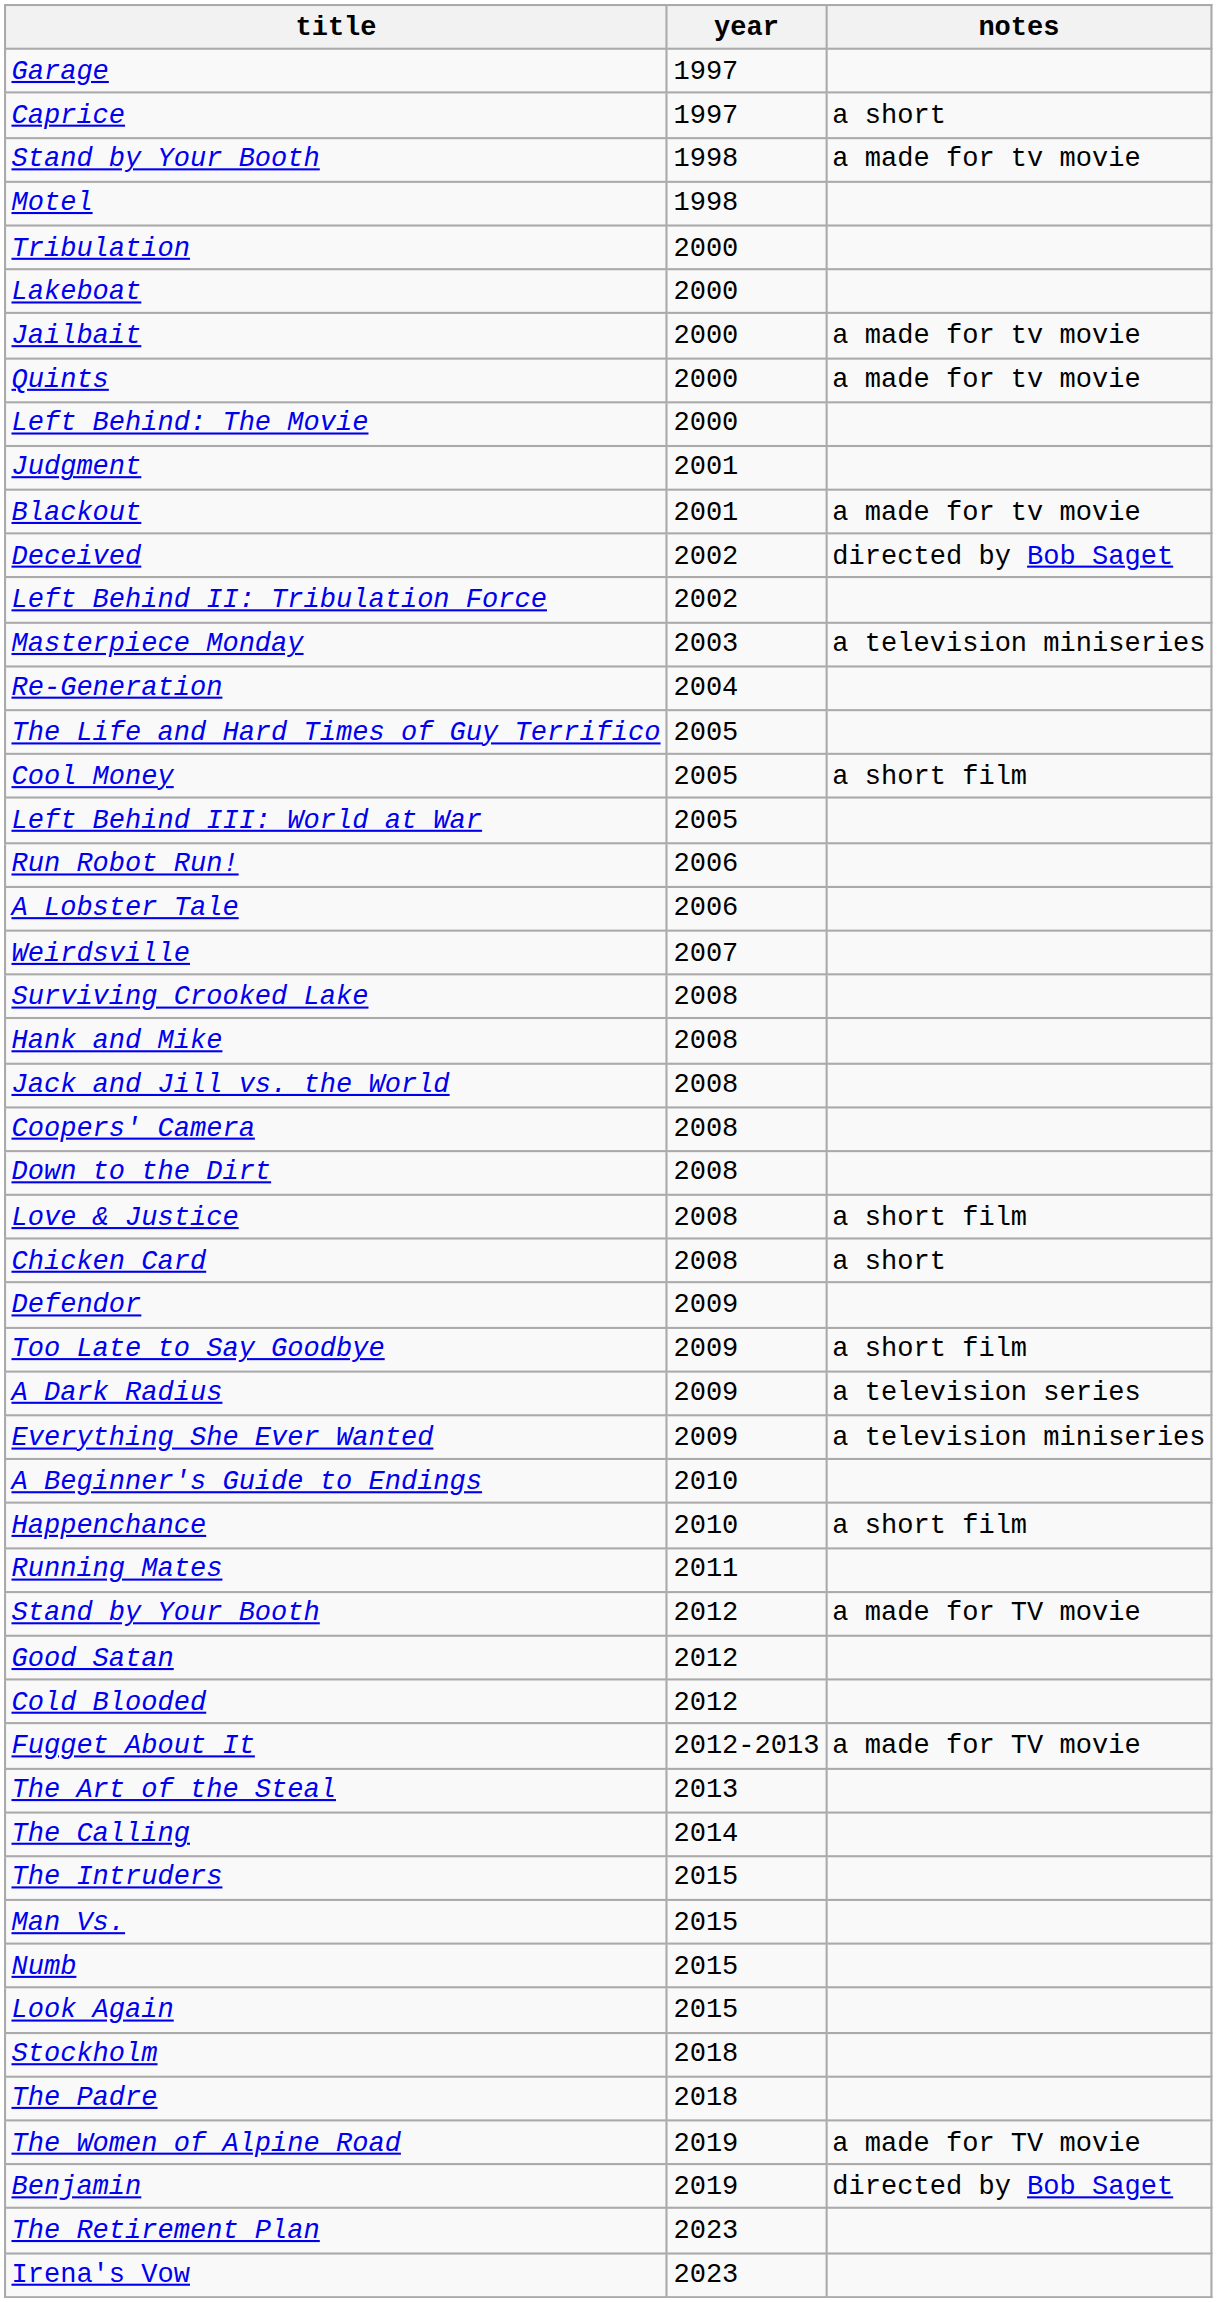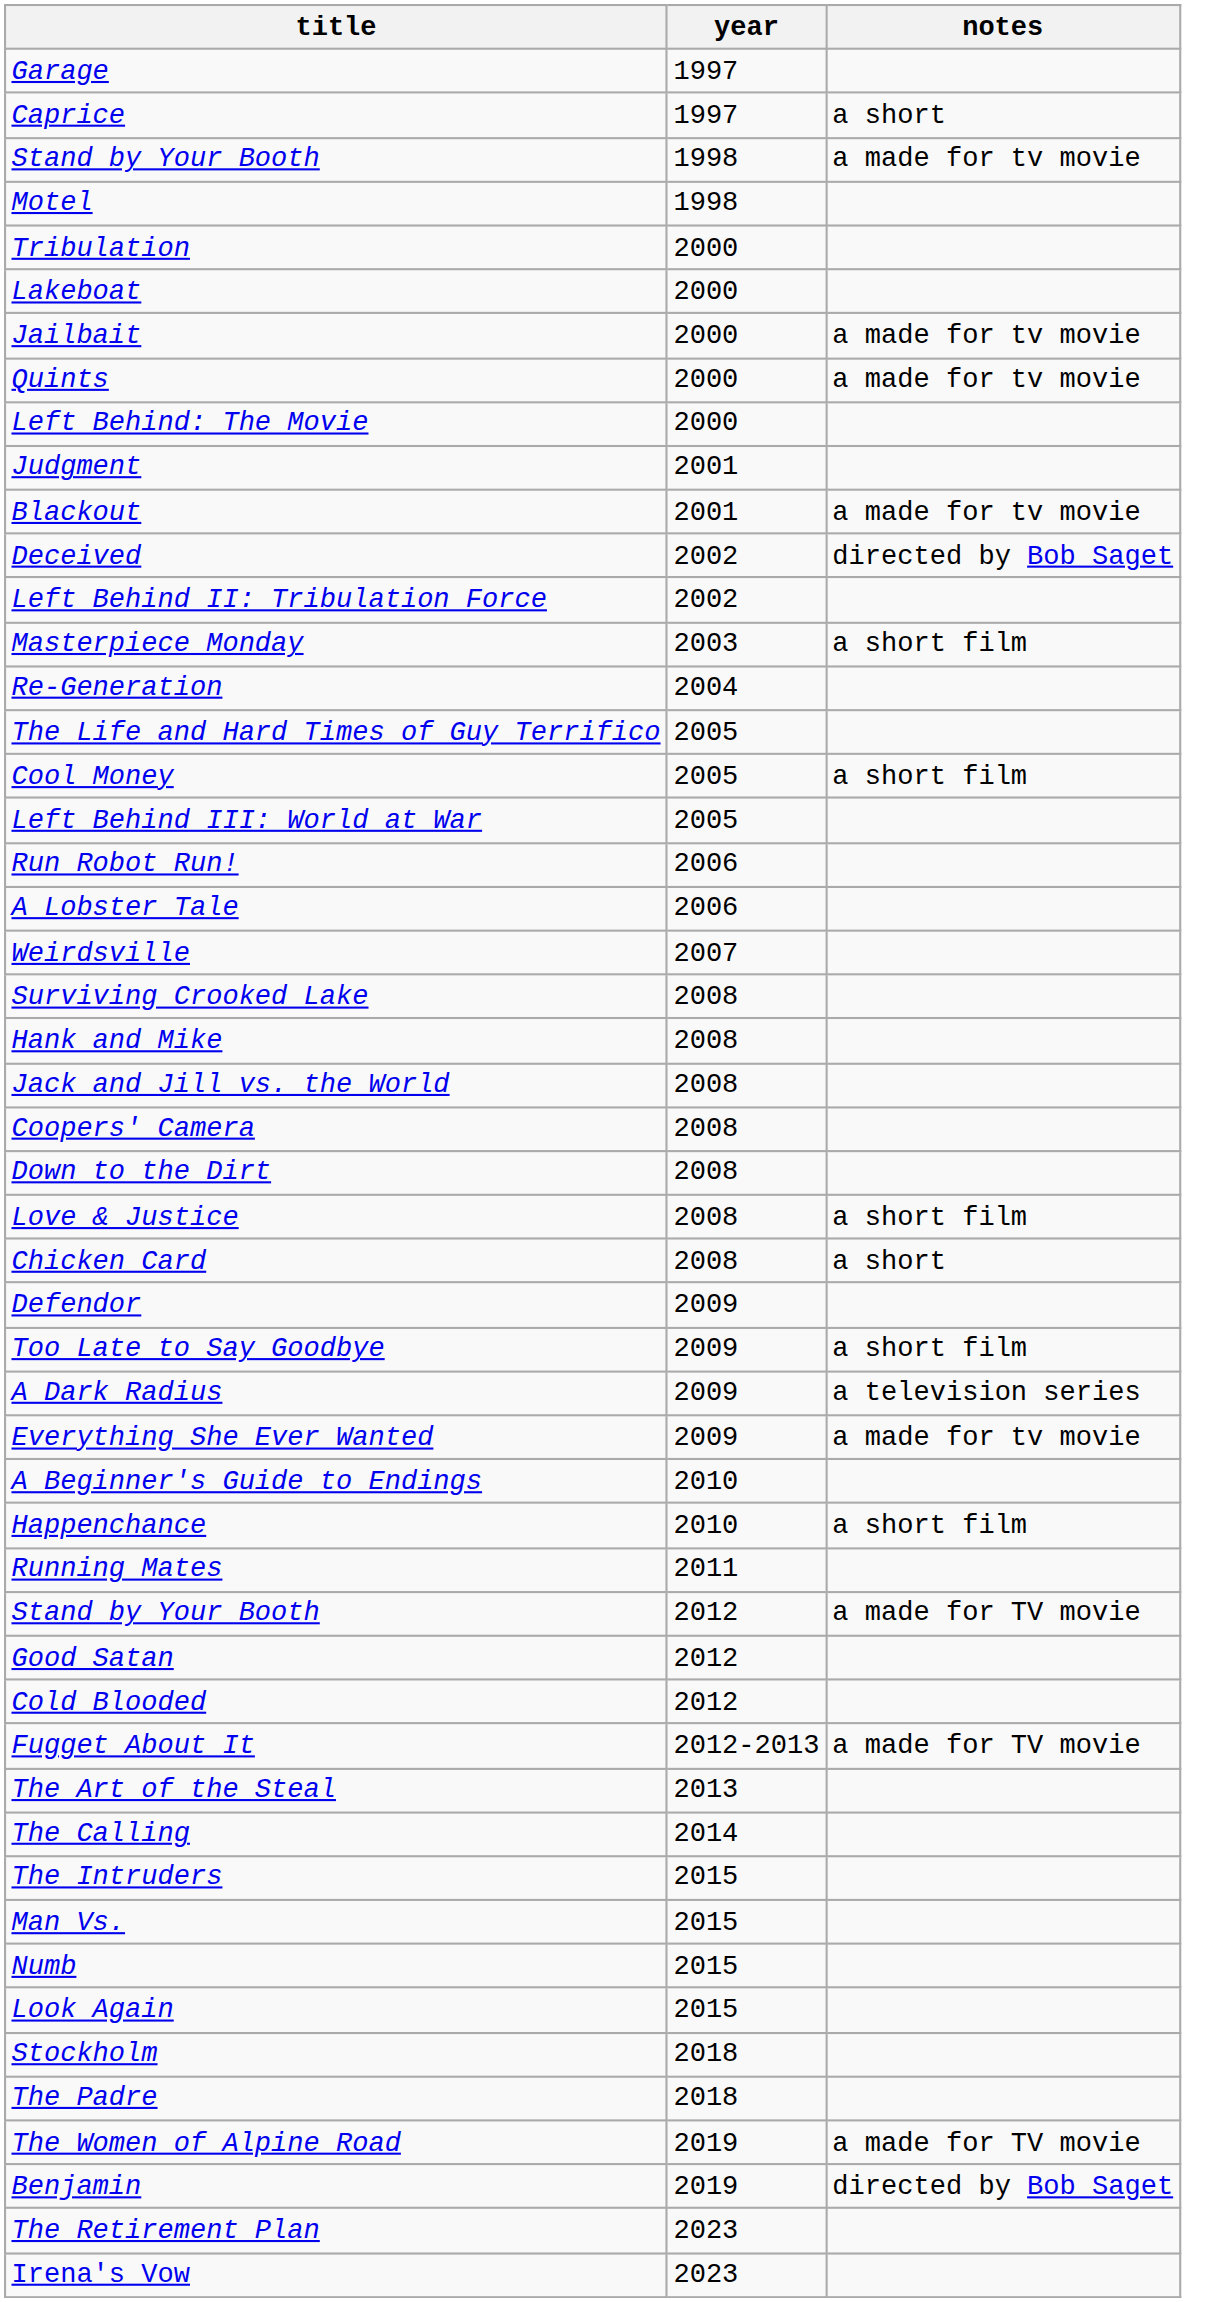Masterpiece Monday | notes: a television miniseries -> a short film
Everything She Ever Wanted | notes: a television miniseries -> a made for tv movie
